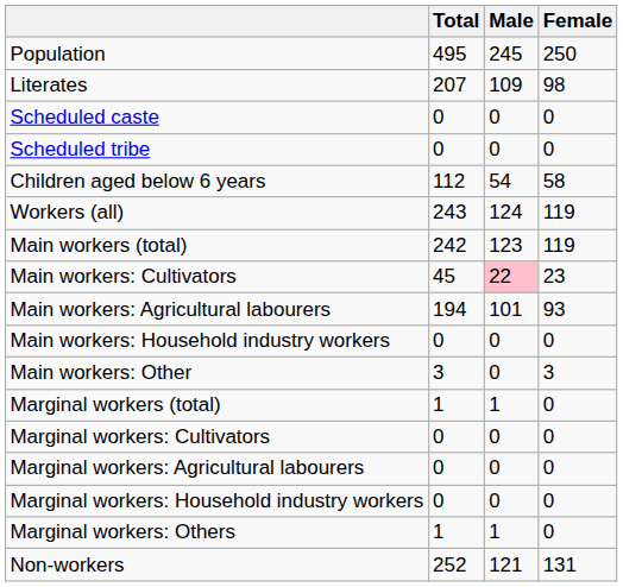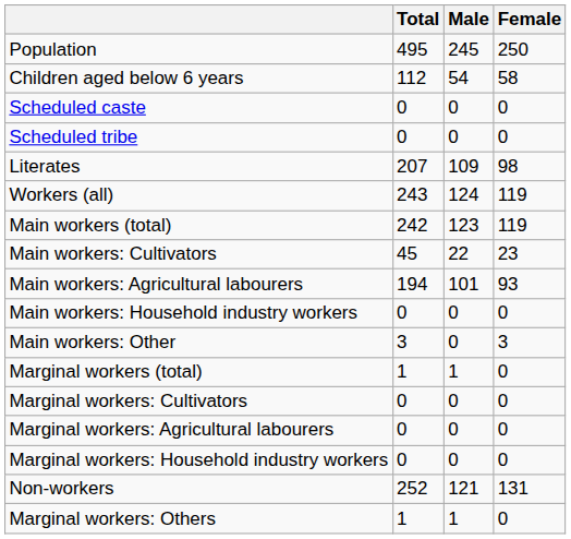rows swapped: Children aged below 6 years <-> Literates
Main workers: Cultivators | Male: pink background -> no background
rows swapped: Marginal workers: Others <-> Non-workers
